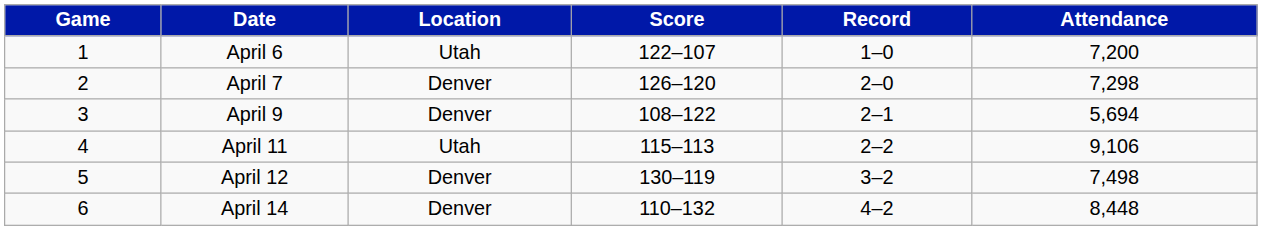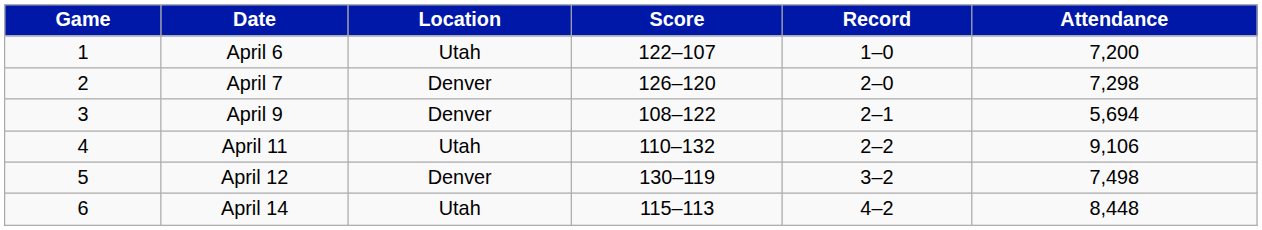April 11 | Score: 115–113 -> 110–132
April 14 | Location: Denver -> Utah
April 14 | Score: 110–132 -> 115–113
